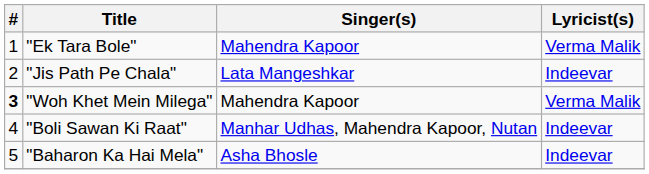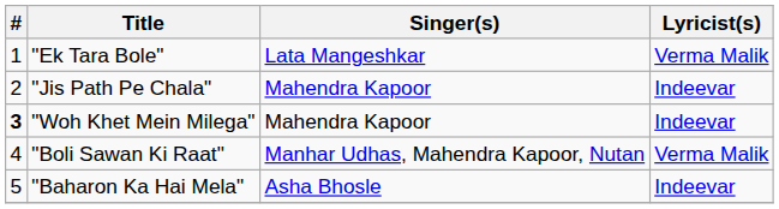"Ek Tara Bole" | Singer(s): Mahendra Kapoor -> Lata Mangeshkar
"Jis Path Pe Chala" | Singer(s): Lata Mangeshkar -> Mahendra Kapoor
"Woh Khet Mein Milega" | Lyricist(s): Verma Malik -> Indeevar
"Boli Sawan Ki Raat" | Lyricist(s): Indeevar -> Verma Malik
